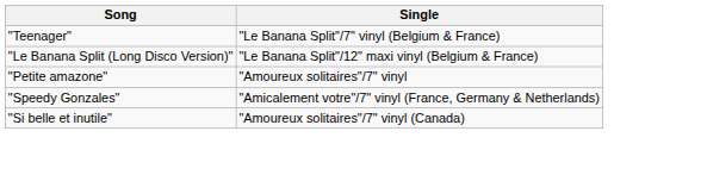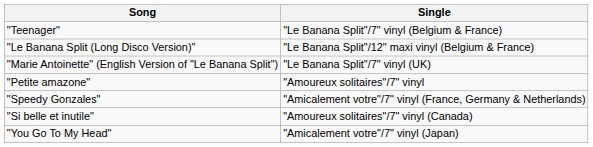+ row: "Marie Antoinette" (English Version of "Le Banana Split") | "Le Banana Split"/7" vinyl (UK)
+ row: "You Go To My Head" | "Amicalement votre"/7" vinyl (Japan)
